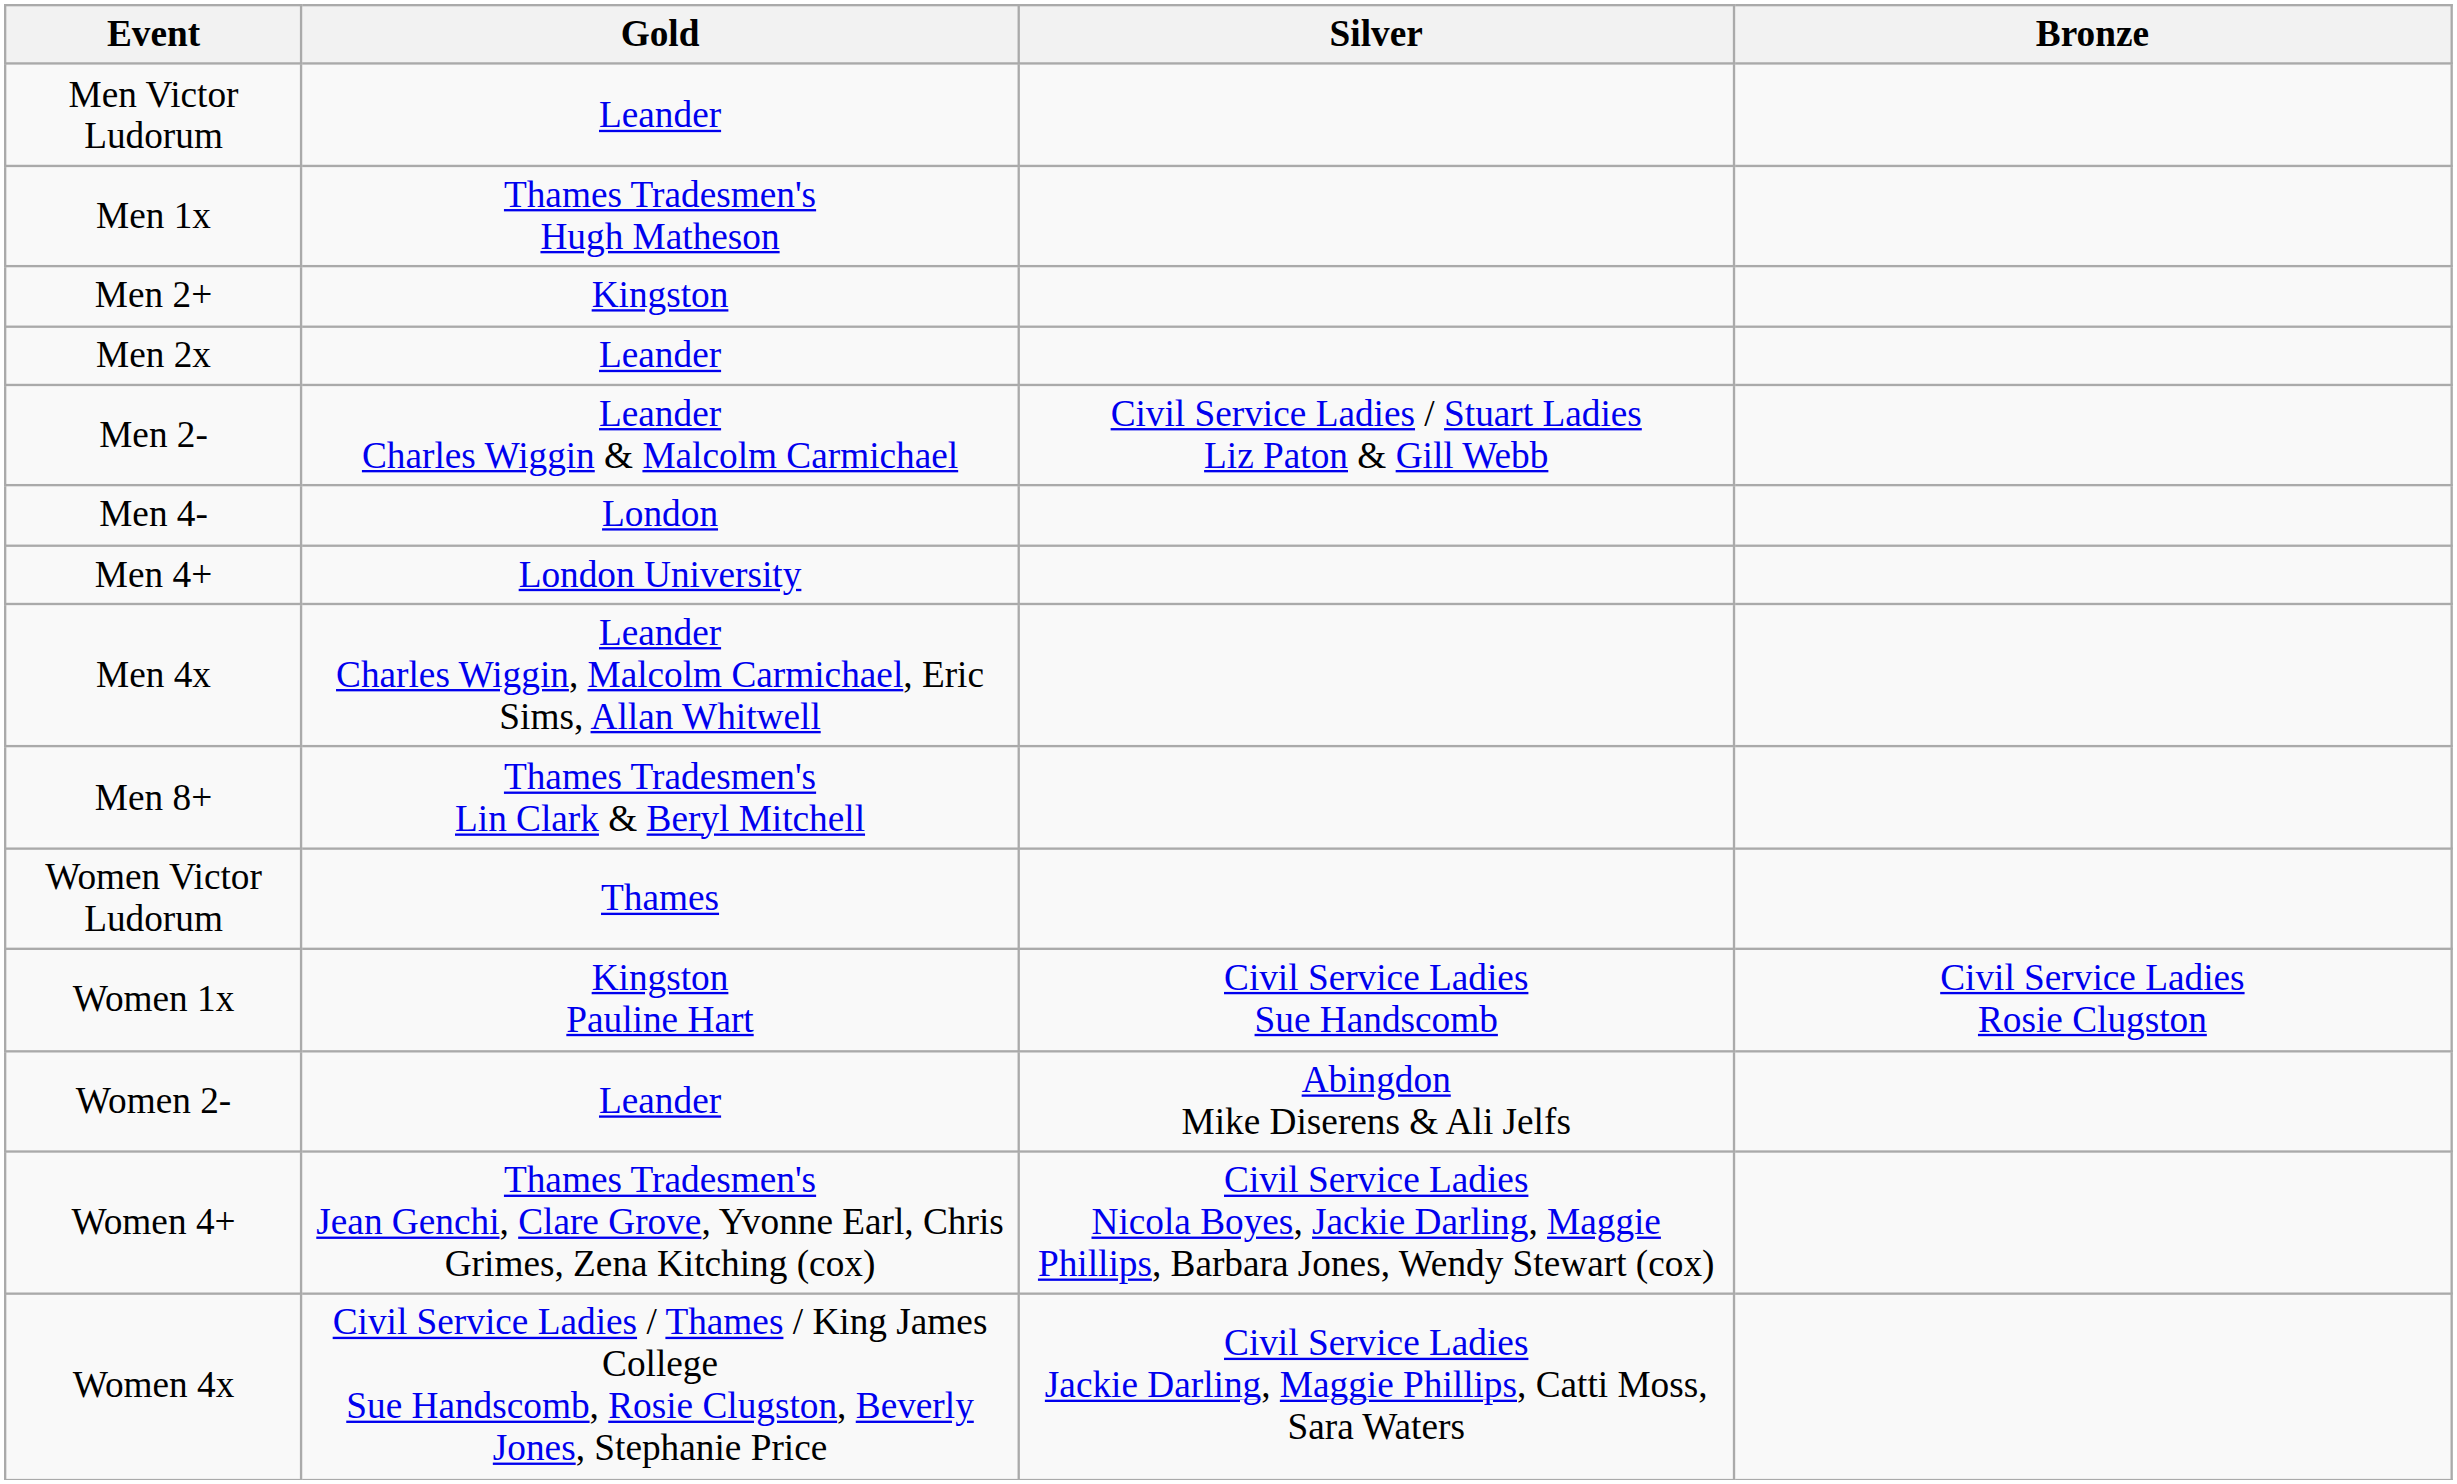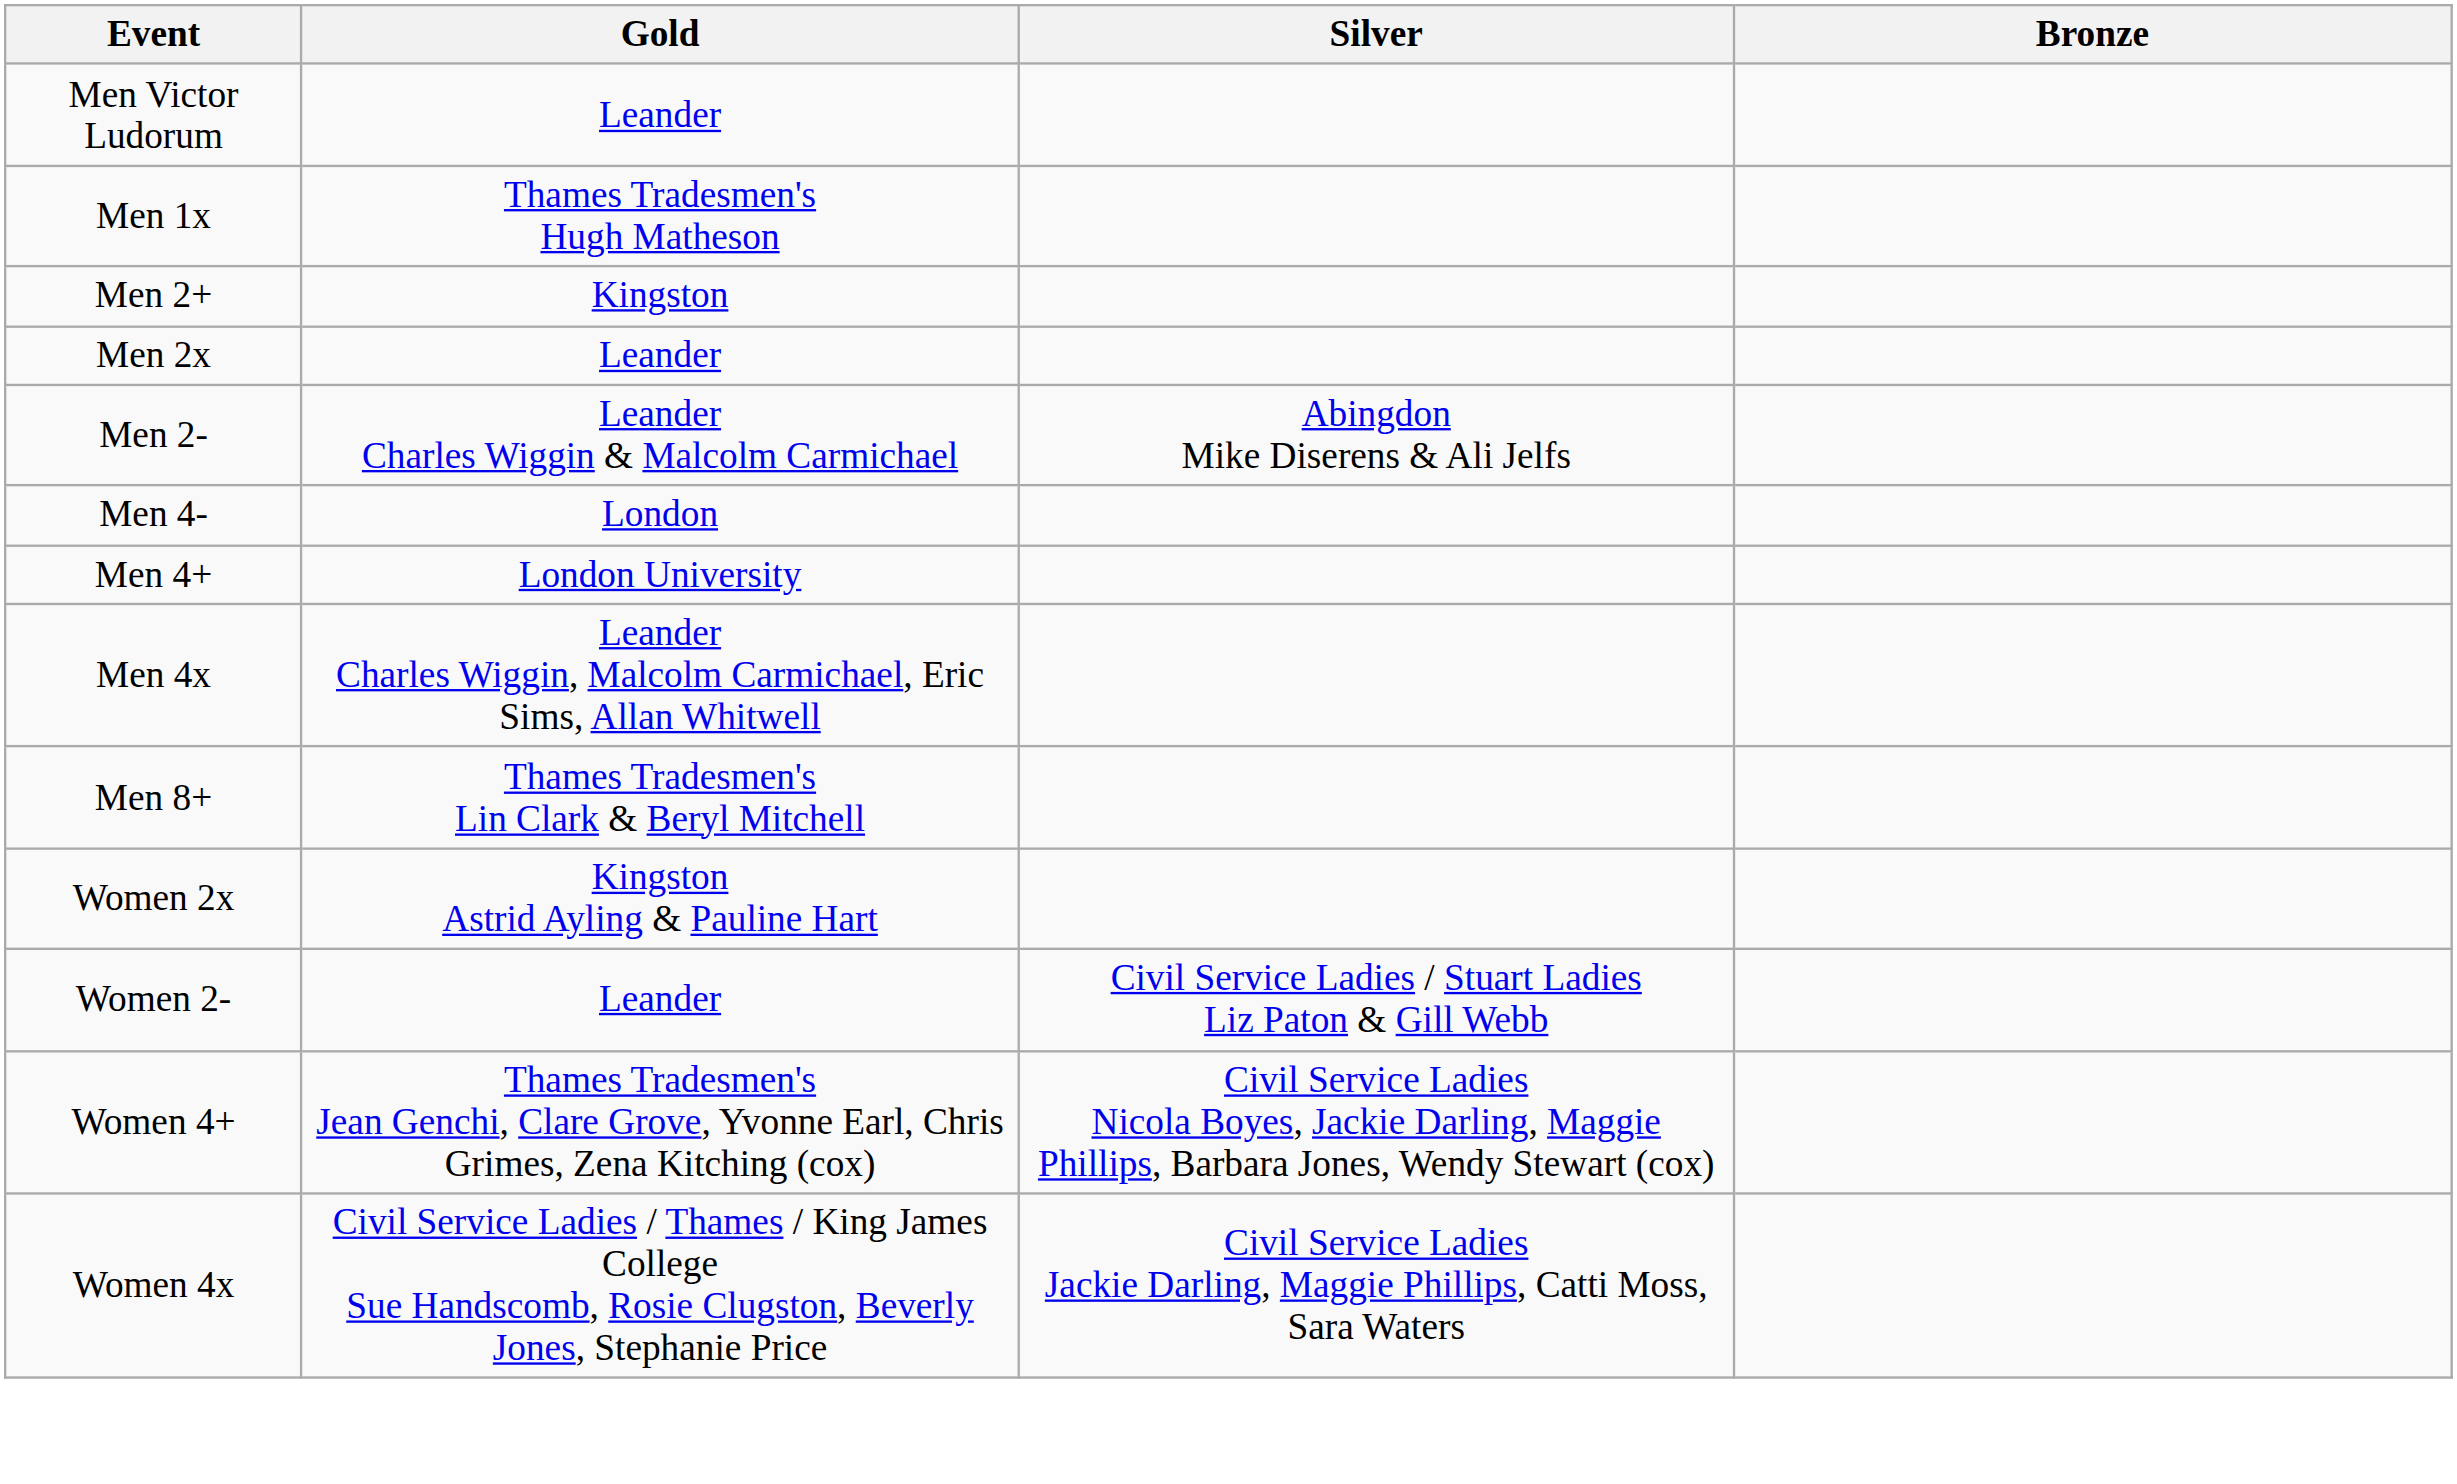Men 2- | Silver: Civil Service Ladies / Stuart Ladies Liz Paton & Gill Webb -> Abingdon Mike Diserens & Ali Jelfs
- row: Women Victor Ludorum | Thames
- row: Women 1x | Kingston Pauline Hart | Civil Service Ladies Sue Handscomb | Civil Service Ladies Rosie Clugston
+ row: Women 2x | Kingston Astrid Ayling & Pauline Hart
Women 2- | Silver: Abingdon Mike Diserens & Ali Jelfs -> Civil Service Ladies / Stuart Ladies Liz Paton & Gill Webb
